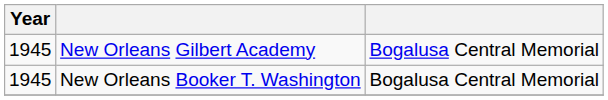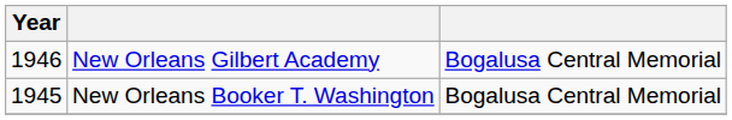New Orleans Gilbert Academy | Year: 1945 -> 1946
